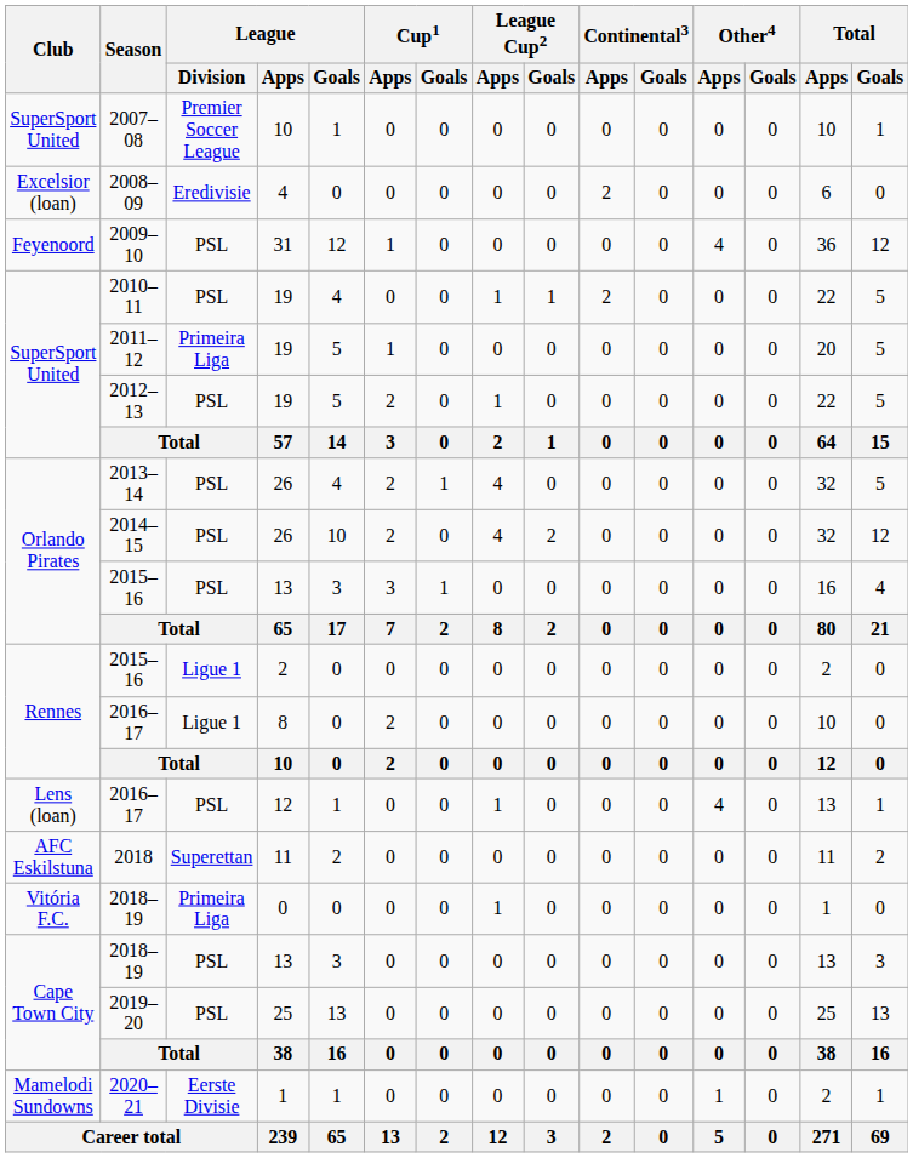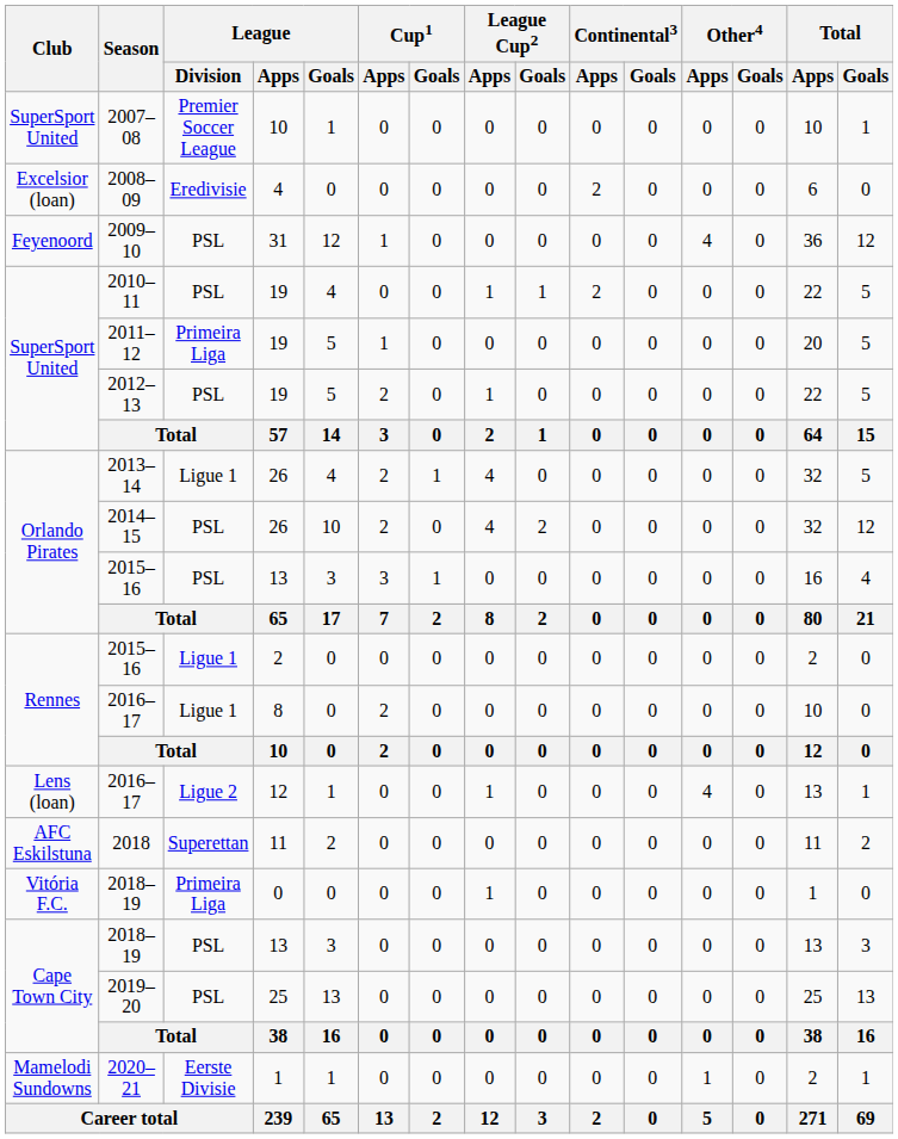2013–14 | League / Division: PSL -> Ligue 1
2016–17 / 12 | League / Division: PSL -> Ligue 2
